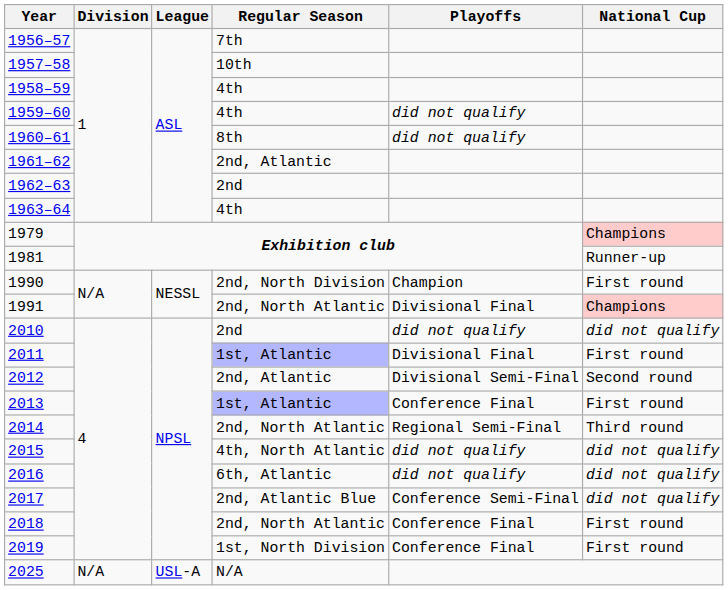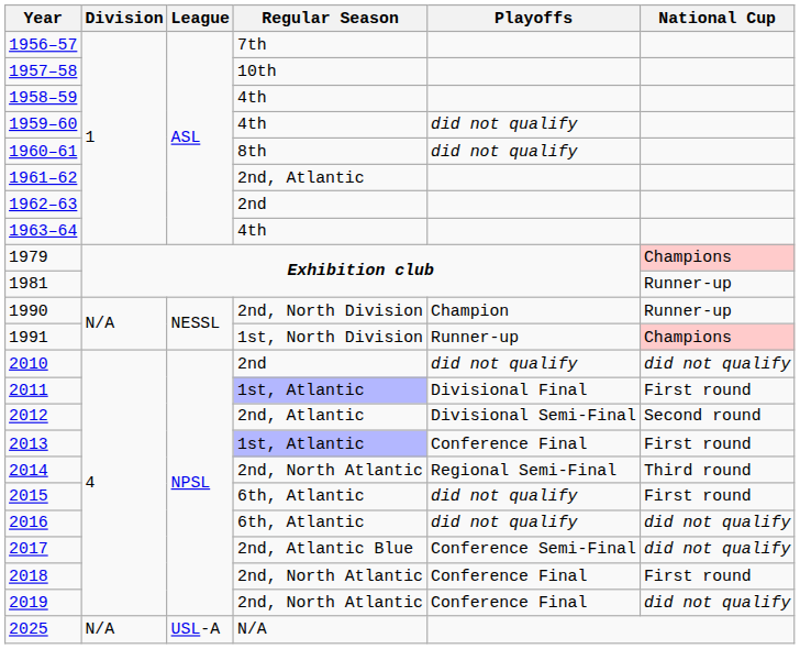1990 | National Cup: First round -> Runner-up
1991 | Regular Season: 2nd, North Atlantic -> 1st, North Division
1991 | Playoffs: Divisional Final -> Runner-up
2015 | Regular Season: 4th, North Atlantic -> 6th, Atlantic
2015 | National Cup: did not qualify -> First round
2019 | Regular Season: 1st, North Division -> 2nd, North Atlantic
2019 | National Cup: First round -> did not qualify
